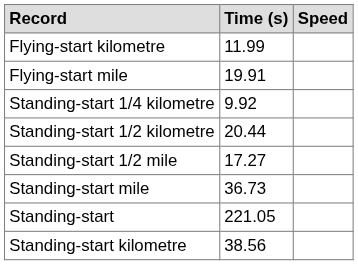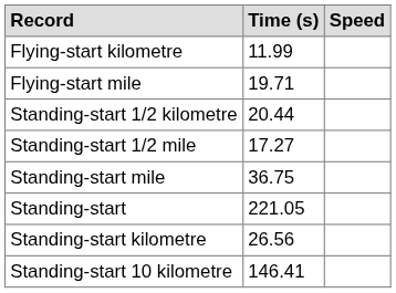Flying-start mile | Time (s): 19.91 -> 19.71
- row: Standing-start 1/4 kilometre | 9.92
Standing-start mile | Time (s): 36.73 -> 36.75
Standing-start kilometre | Time (s): 38.56 -> 26.56
+ row: Standing-start 10 kilometre | 146.41
